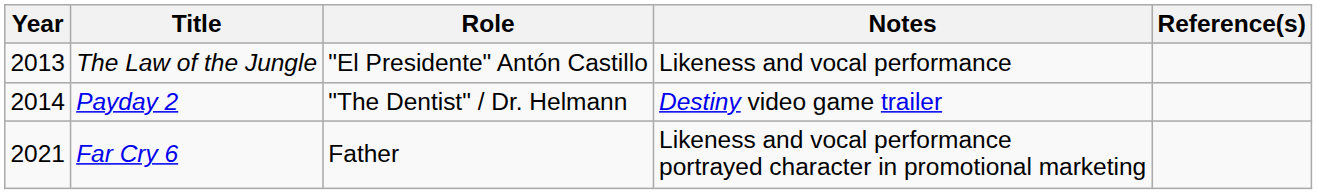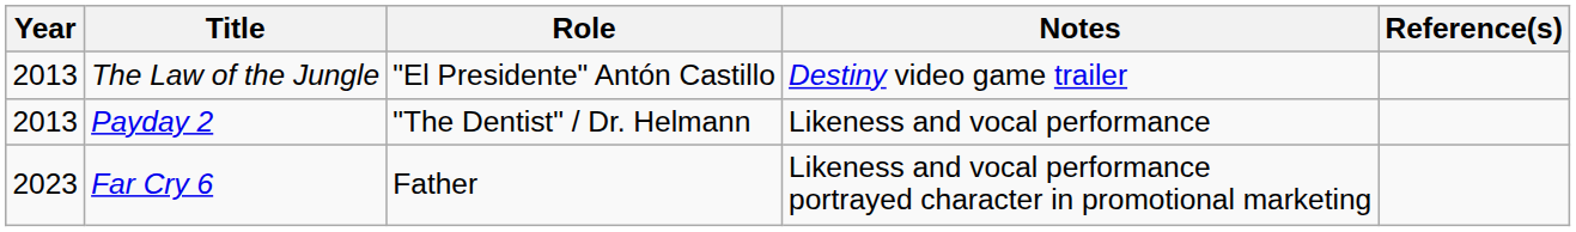The Law of the Jungle | Notes: Likeness and vocal performance -> Destiny video game trailer
Payday 2 | Year: 2014 -> 2013
Payday 2 | Notes: Destiny video game trailer -> Likeness and vocal performance
Far Cry 6 | Year: 2021 -> 2023
